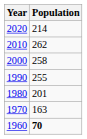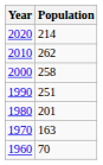1990 | Population: 255 -> 251
1960 | Population: bold -> normal
